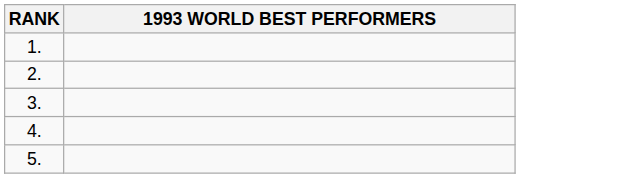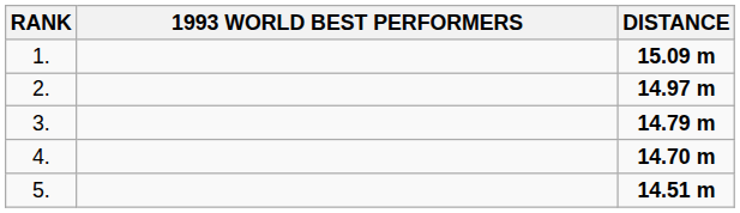+ column: DISTANCE | 15.09 m | 14.97 m | 14.79 m | 14.70 m | 14.51 m
